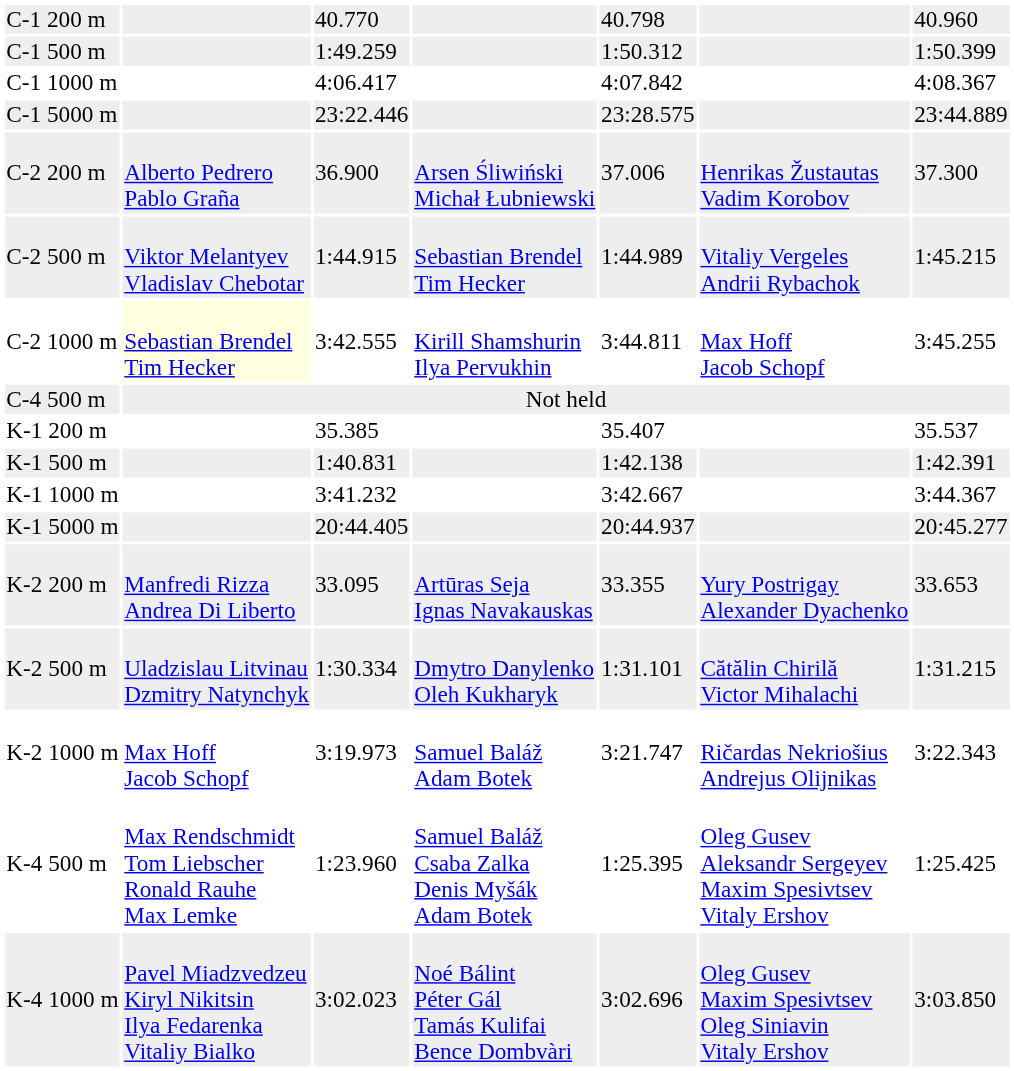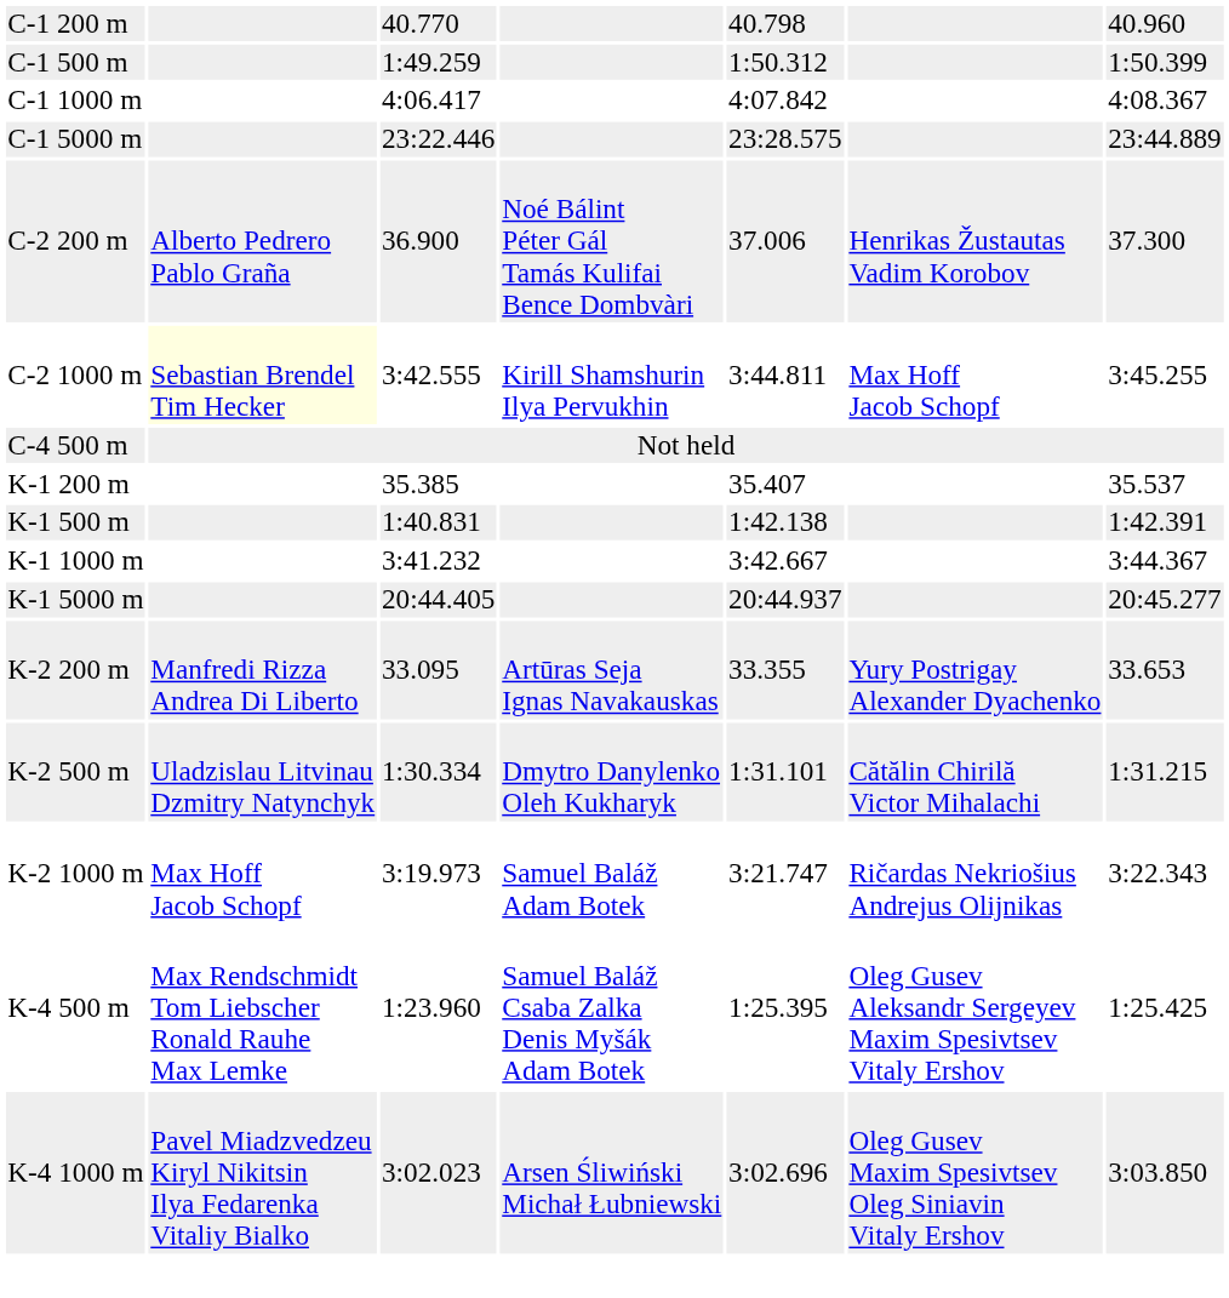C-2 200 m | column 4: Arsen Śliwiński Michał Łubniewski -> Noé Bálint Péter Gál Tamás Kulifai Bence Dombvàri
- row: C-2 500 m | Viktor Melantyev Vladislav Chebotar | 1:44.915 | Sebastian Brendel Tim Hecker | 1:44.989 | Vitaliy Vergeles Andrii Rybachok | 1:45.215
K-4 1000 m | column 4: Noé Bálint Péter Gál Tamás Kulifai Bence Dombvàri -> Arsen Śliwiński Michał Łubniewski
